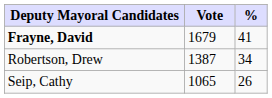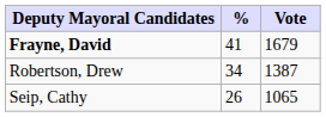columns swapped: Vote <-> %
